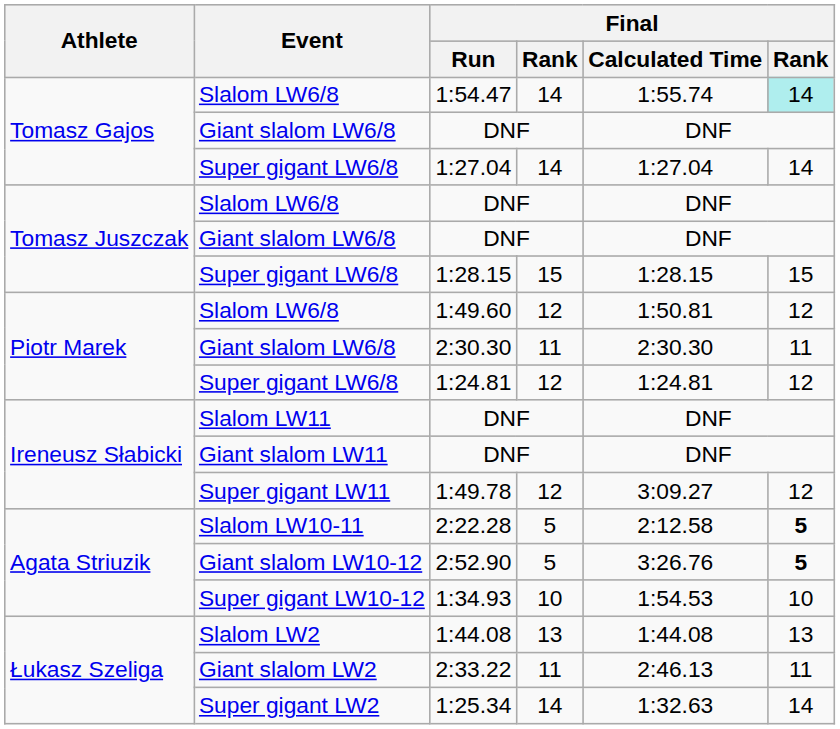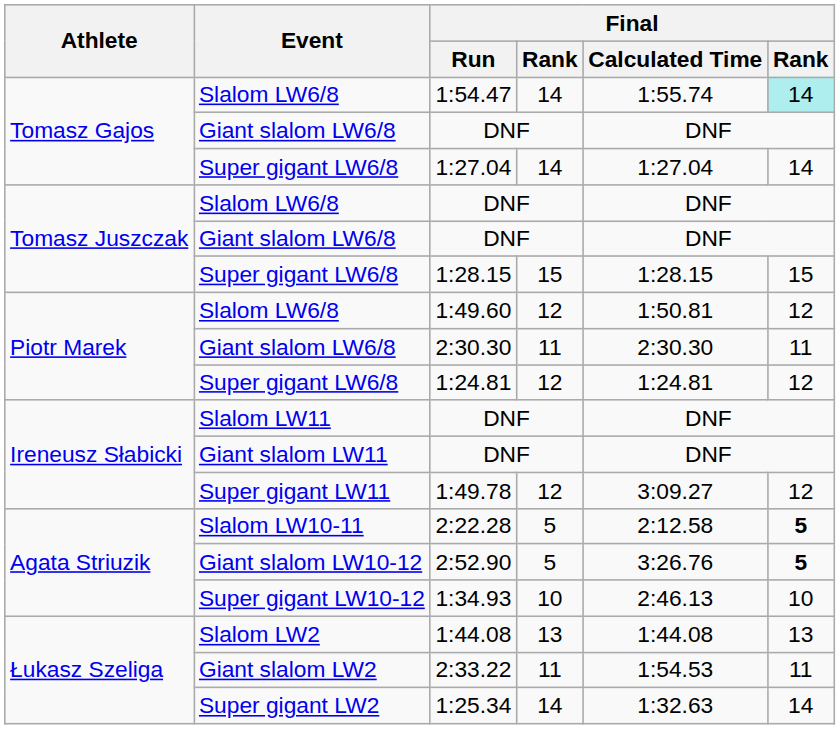1:34.93 | Final / Calculated Time: 1:54.53 -> 2:46.13
2:33.22 | Final / Calculated Time: 2:46.13 -> 1:54.53
